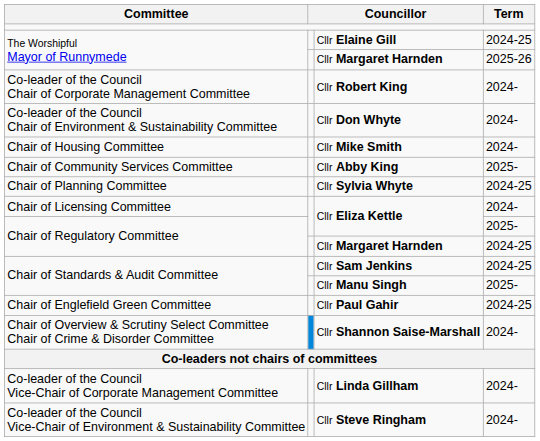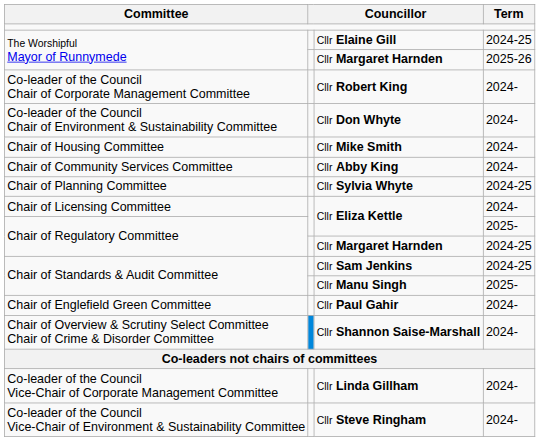Cllr Abby King | column 4: 2025- -> 2024-
Cllr Paul Gahir | column 4: 2024-25 -> 2024-
